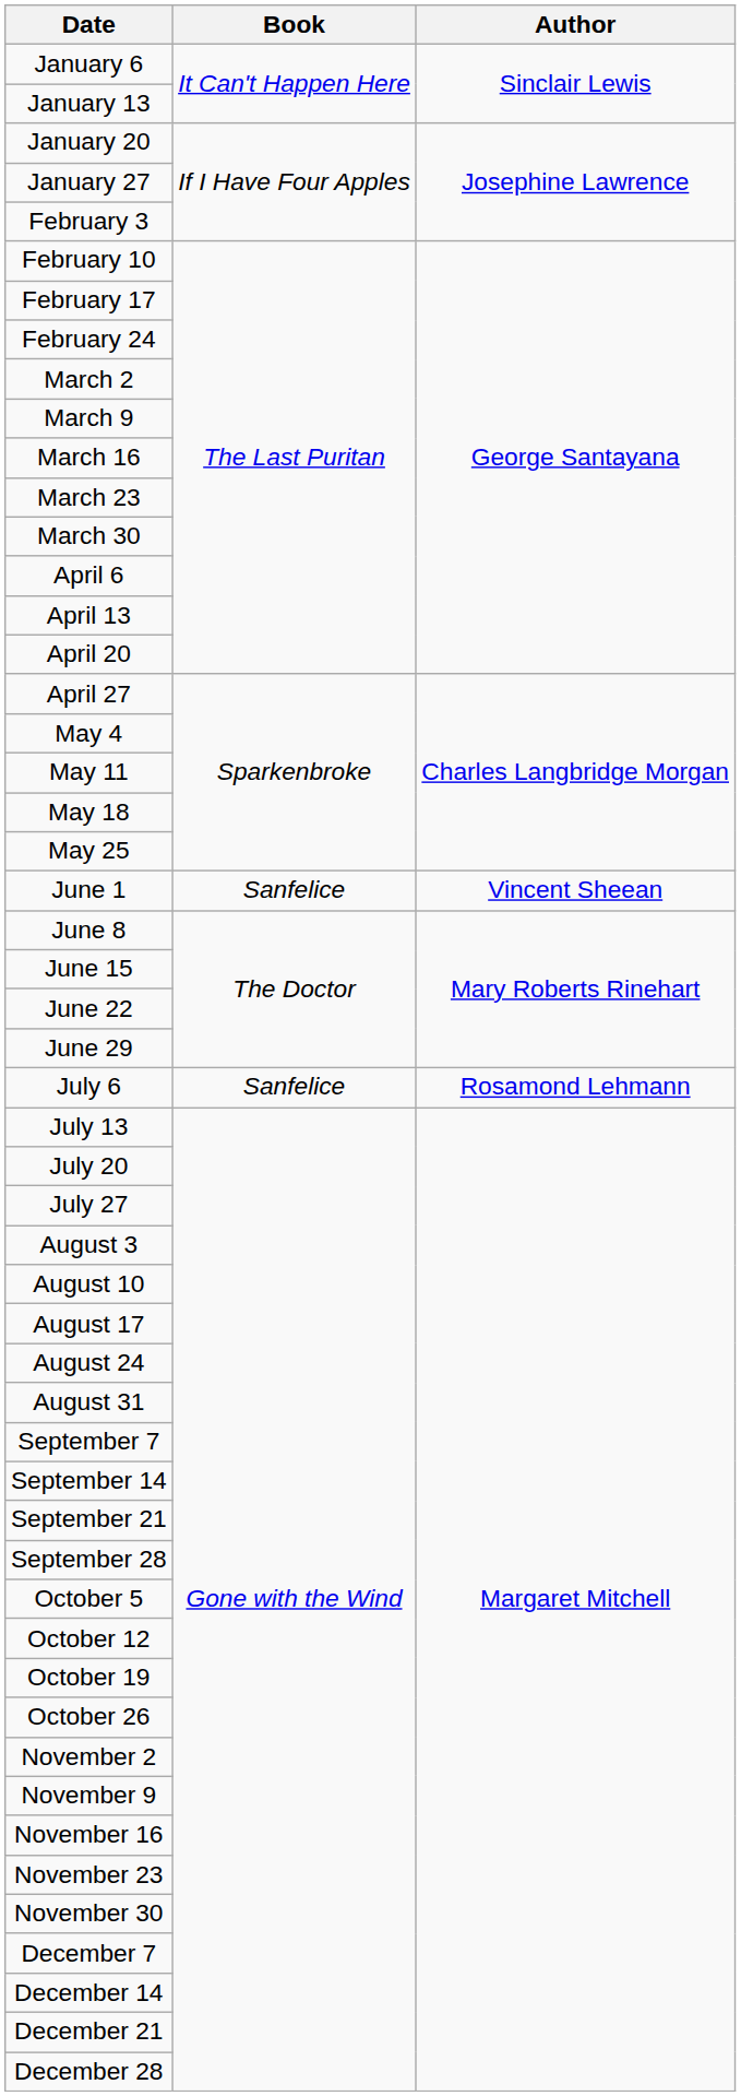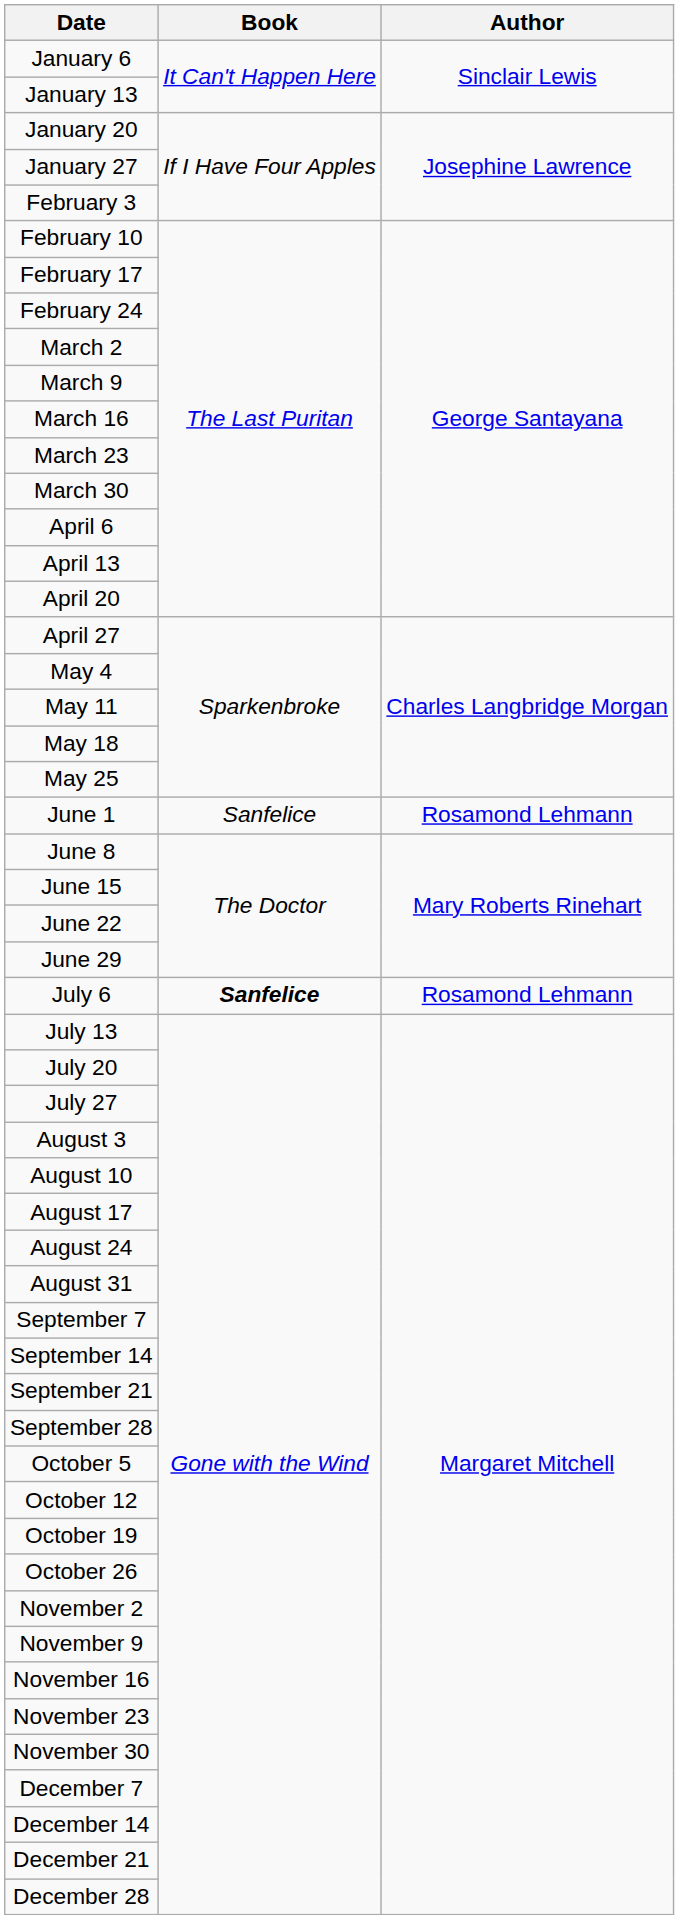June 1 | Author: Vincent Sheean -> Rosamond Lehmann
July 6 | Book: normal -> bold
